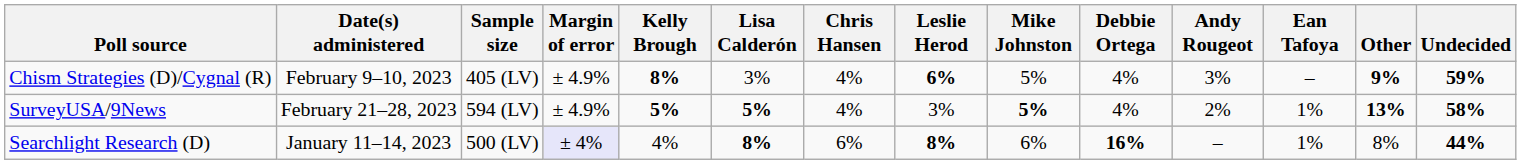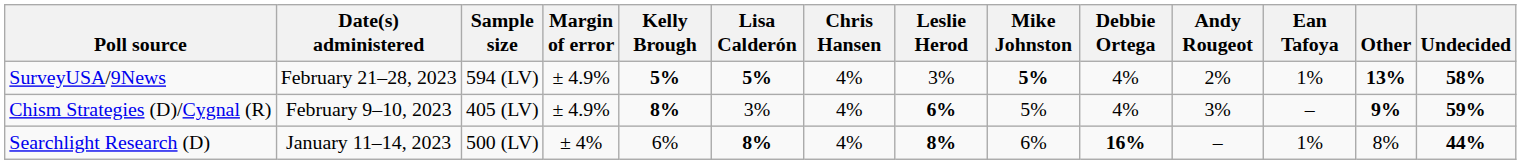rows swapped: SurveyUSA/9News <-> Chism Strategies (D)/Cygnal (R)
Searchlight Research (D) | Margin of error: lavender background -> no background
Searchlight Research (D) | Kelly Brough: 4% -> 6%
Searchlight Research (D) | Chris Hansen: 6% -> 4%
